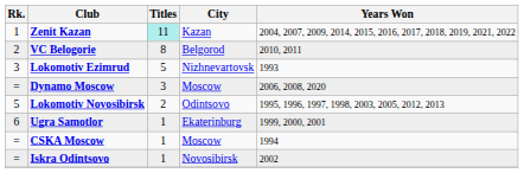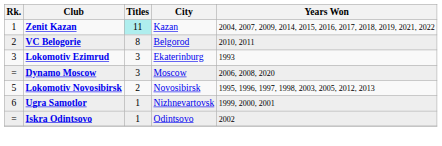Lokomotiv Ezimrud | Titles: 5 -> 3
Lokomotiv Ezimrud | City: Nizhnevartovsk -> Ekaterinburg
Lokomotiv Novosibirsk | City: Odintsovo -> Novosibirsk
Ugra Samotlor | City: Ekaterinburg -> Nizhnevartovsk
- row: = | CSKA Moscow | 1 | Moscow | 1994
Iskra Odintsovo | City: Novosibirsk -> Odintsovo
